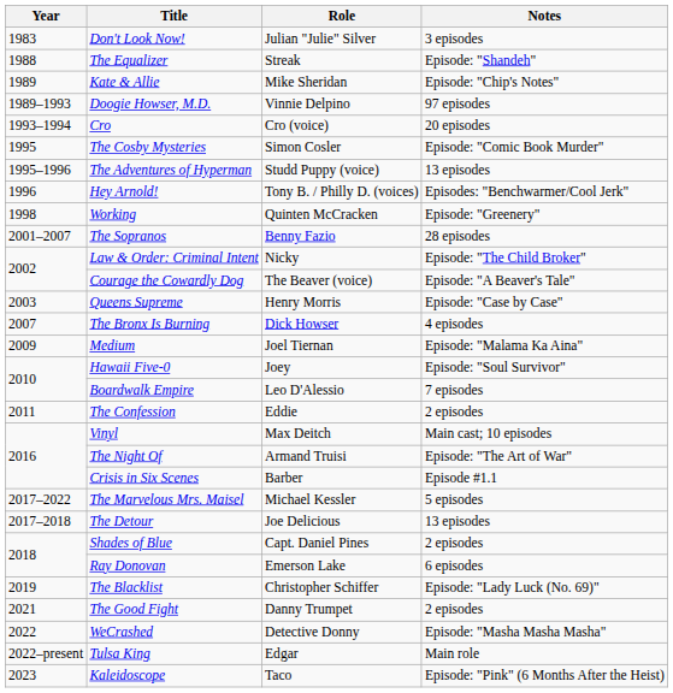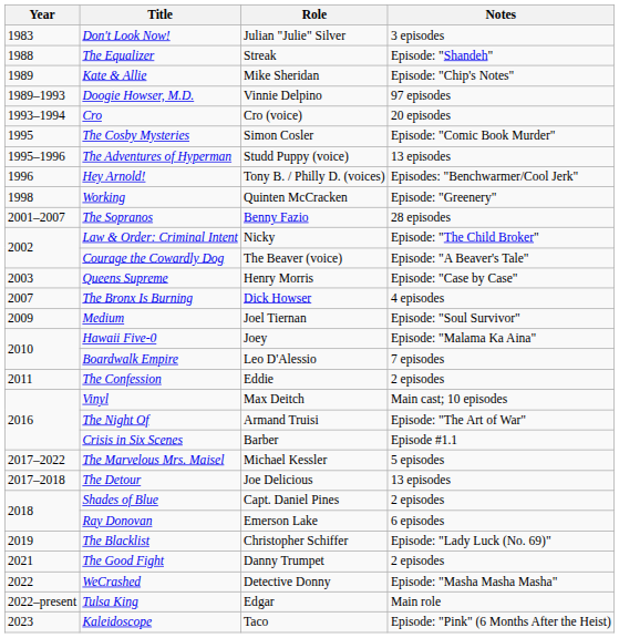Medium | Notes: Episode: "Malama Ka Aina" -> Episode: "Soul Survivor"
Hawaii Five-0 | Notes: Episode: "Soul Survivor" -> Episode: "Malama Ka Aina"
